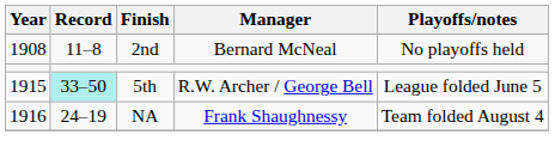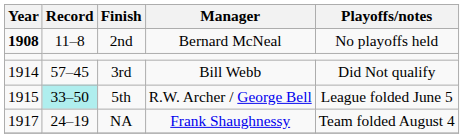2nd | Year: normal -> bold
+ row: 1914 | 57–45 | 3rd | Bill Webb | Did Not qualify
NA | Year: 1916 -> 1917
